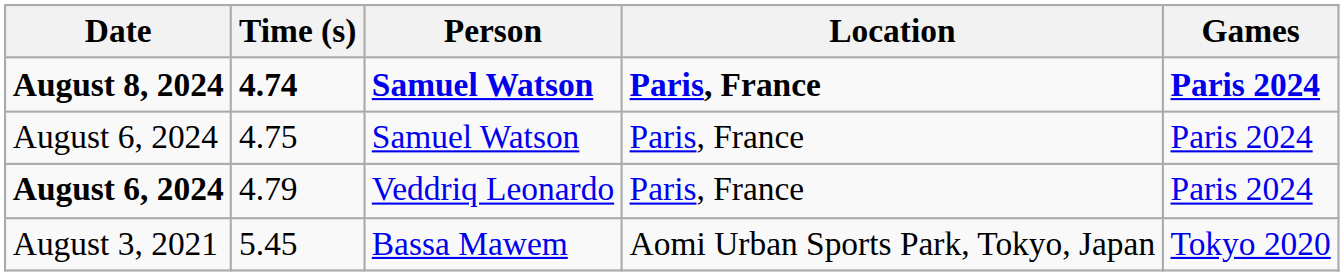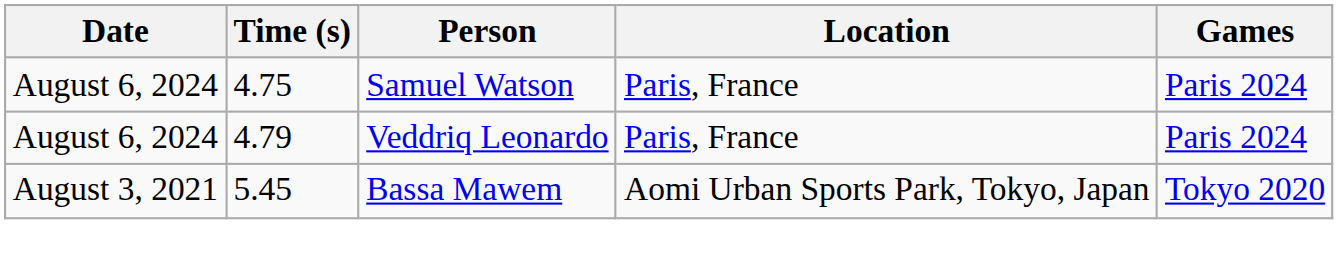- row: August 8, 2024 | 4.74 | Samuel Watson | Paris, France | Paris 2024
4.79 | Date: bold -> normal
